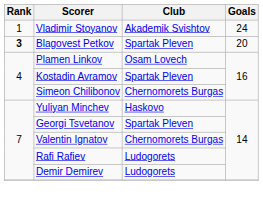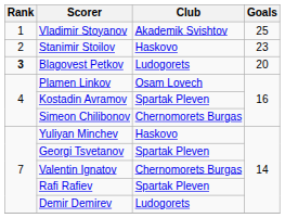Vladimir Stoyanov | Goals: 24 -> 25
+ row: 2 | Stanimir Stoilov | Haskovo | 23
Blagovest Petkov | Club: Spartak Pleven -> Ludogorets
Rafi Rafiev | Club: Ludogorets -> Spartak Pleven
